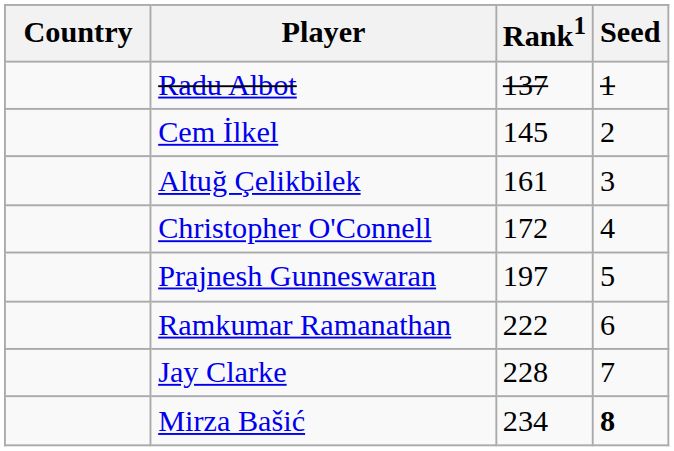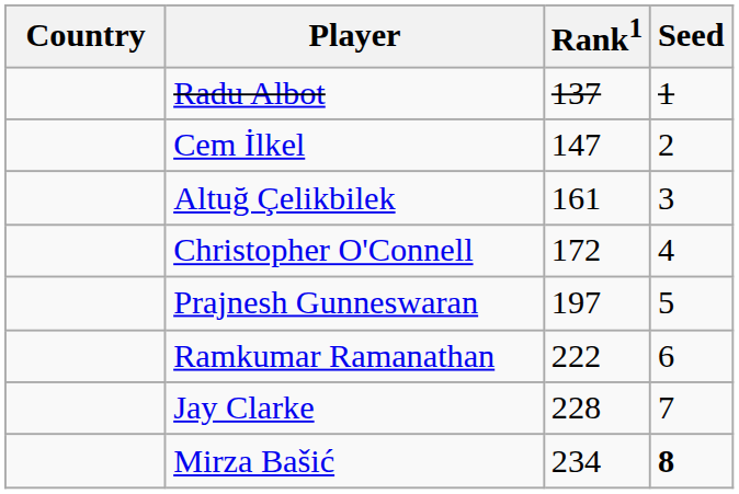Cem İlkel | Rank1: 145 -> 147
